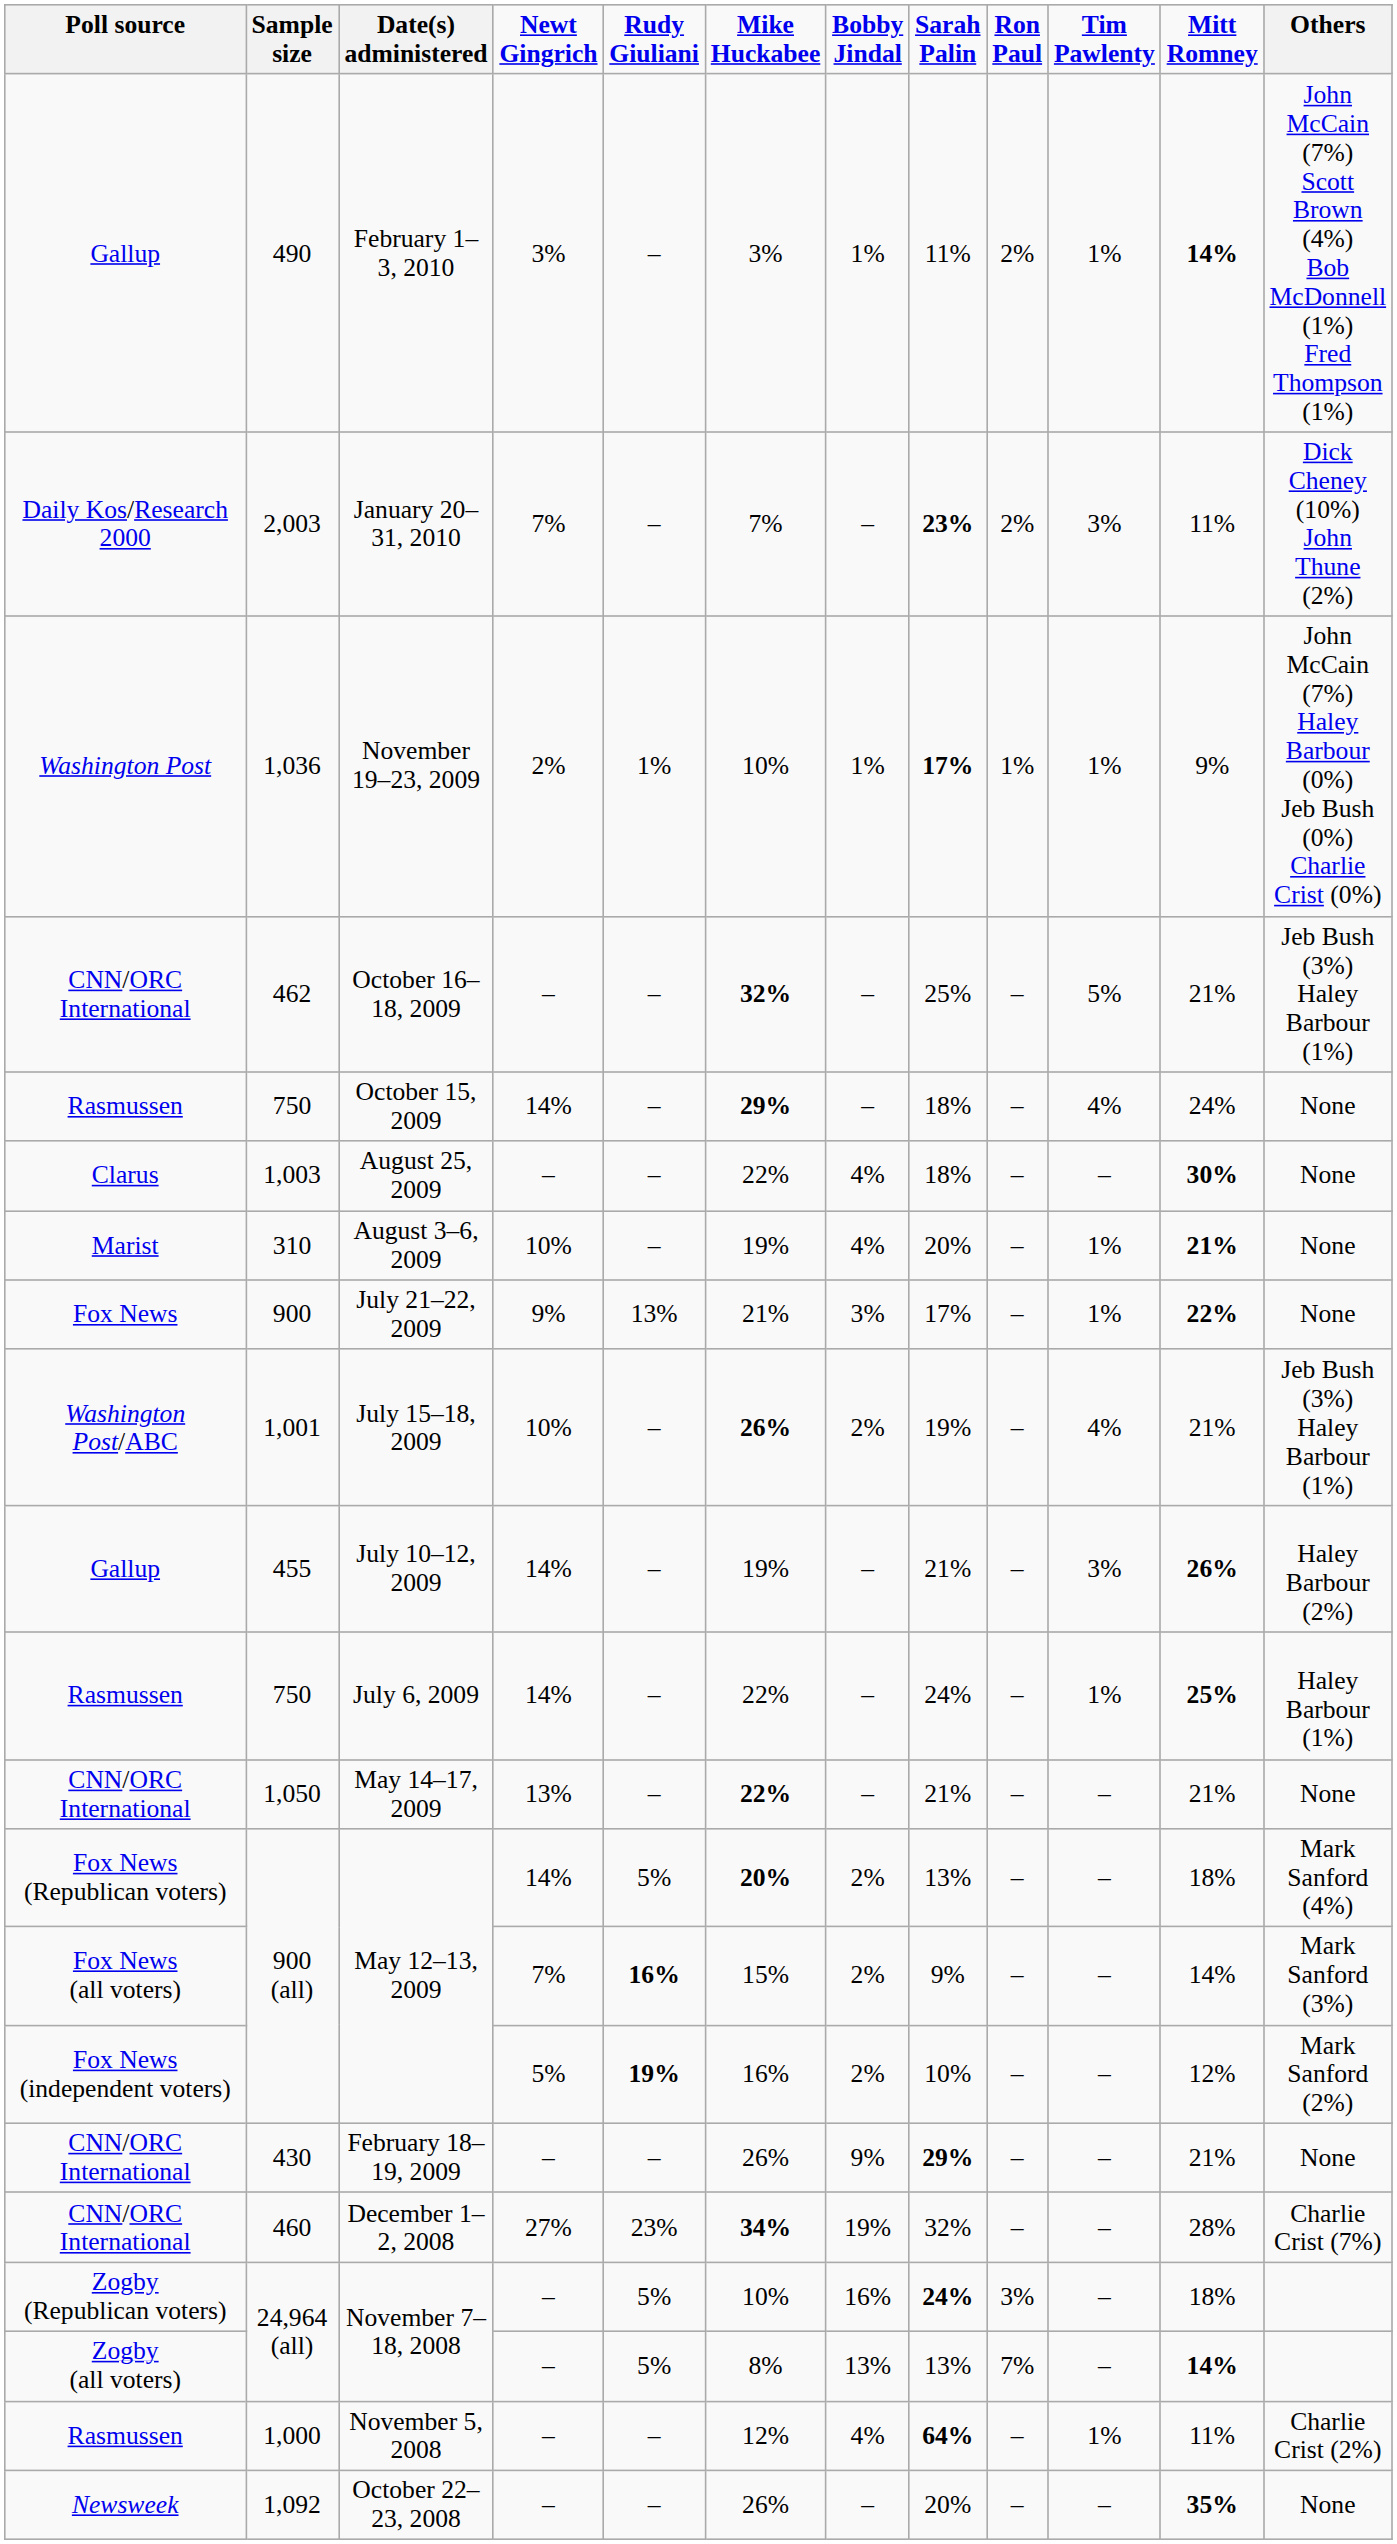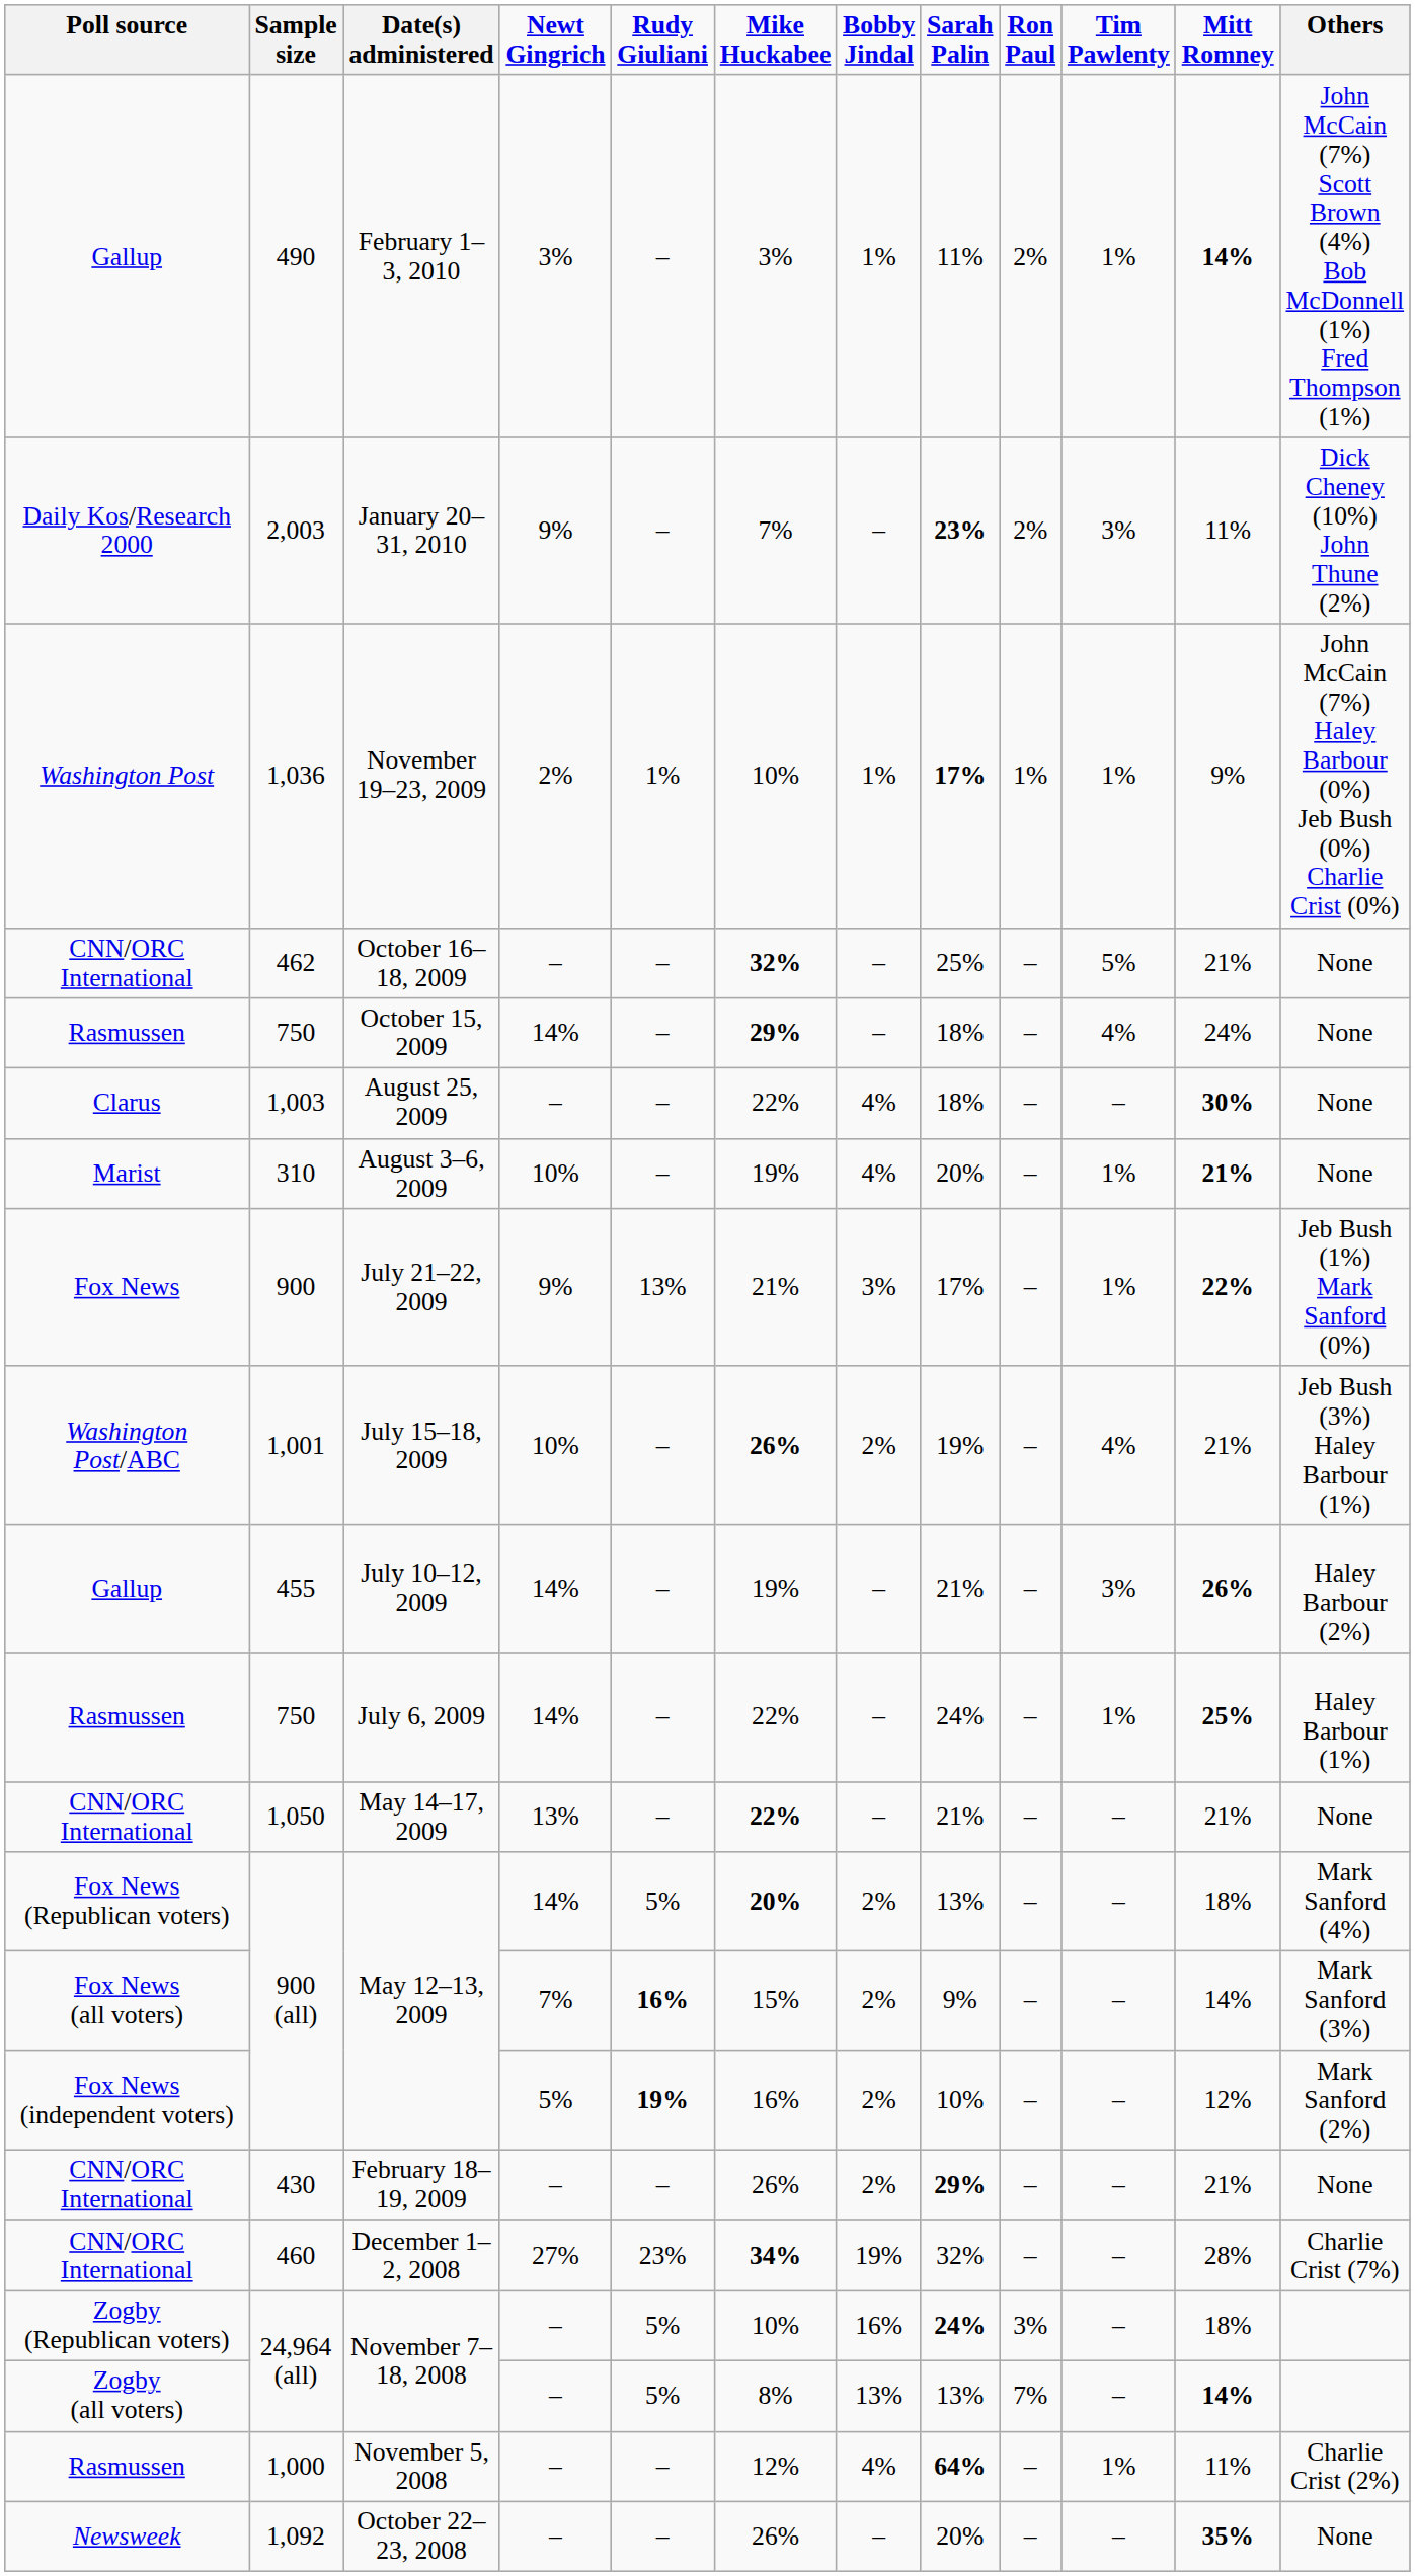January 20–31, 2010 | Newt Gingrich: 7% -> 9%
October 16–18, 2009 | Others: Jeb Bush (3%) Haley Barbour (1%) -> None
July 21–22, 2009 | Others: None -> Jeb Bush (1%) Mark Sanford (0%)
February 18–19, 2009 | Bobby Jindal: 9% -> 2%
